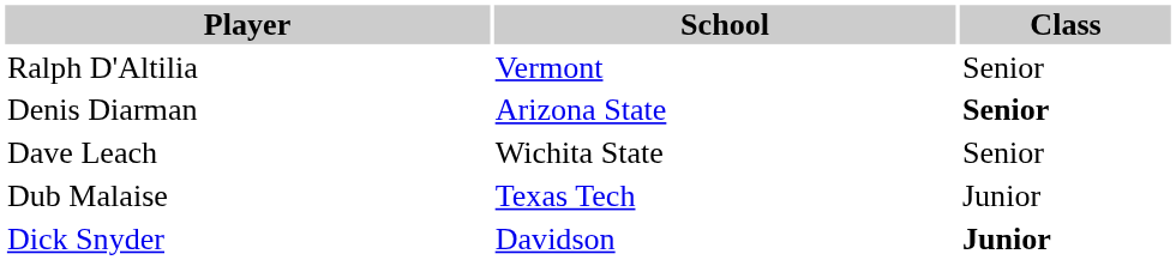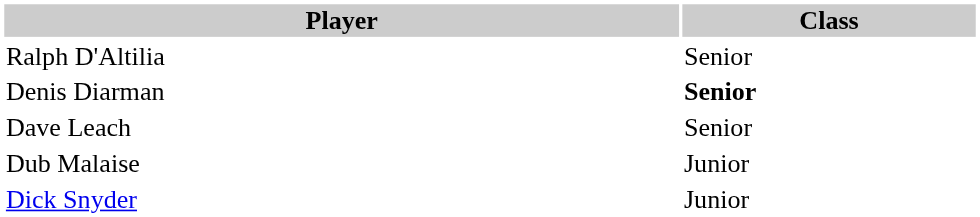- column: School | Vermont | Arizona State | Wichita State | Texas Tech | Davidson
Dick Snyder | Class: bold -> normal
